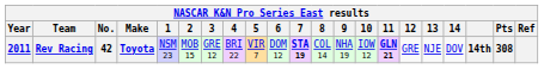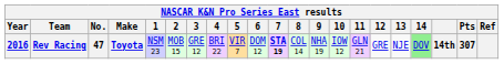Rev Racing | Year: 2011 -> 2016
Rev Racing | No.: 42 -> 47
Rev Racing | 11: bold -> normal
Rev Racing | 14: no background -> lightgreen background
Rev Racing | Pts: 308 -> 307
